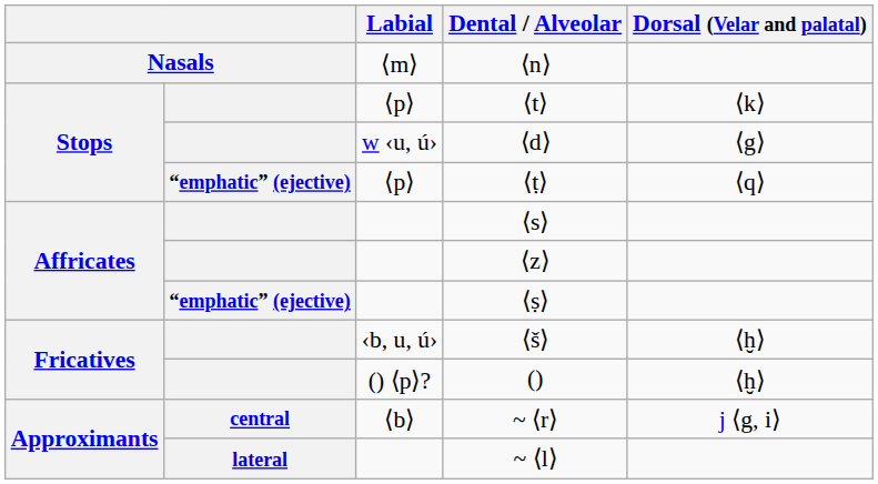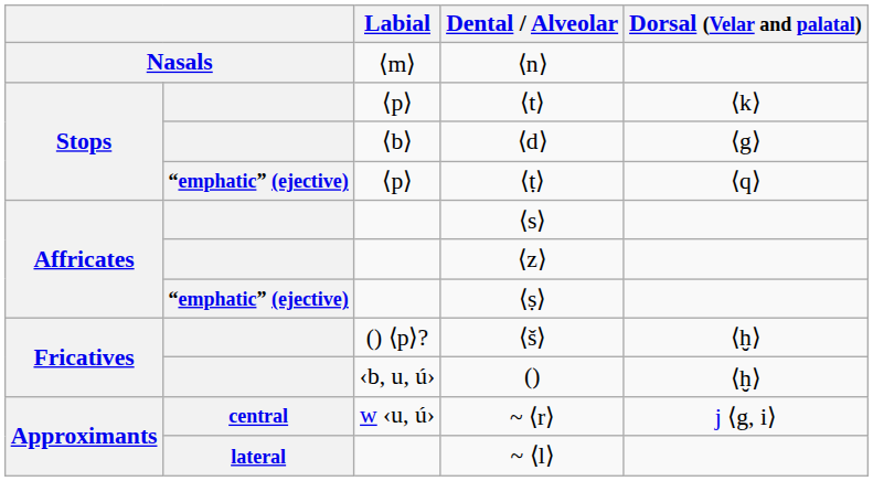⟨d⟩ | Labial: w ‹u, ú› -> ⟨b⟩
⟨š⟩ | Labial: ‹b, u, ú› -> () ⟨p⟩?
() | Labial: () ⟨p⟩? -> ‹b, u, ú›
~ ⟨r⟩ | Labial: ⟨b⟩ -> w ‹u, ú›
